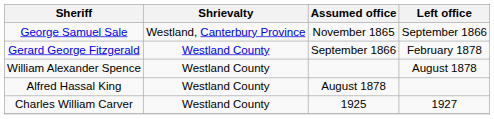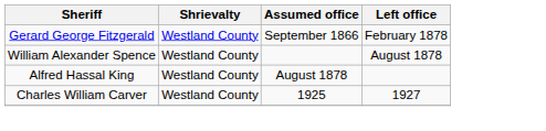- row: George Samuel Sale | Westland, Canterbury Province | November 1865 | September 1866
